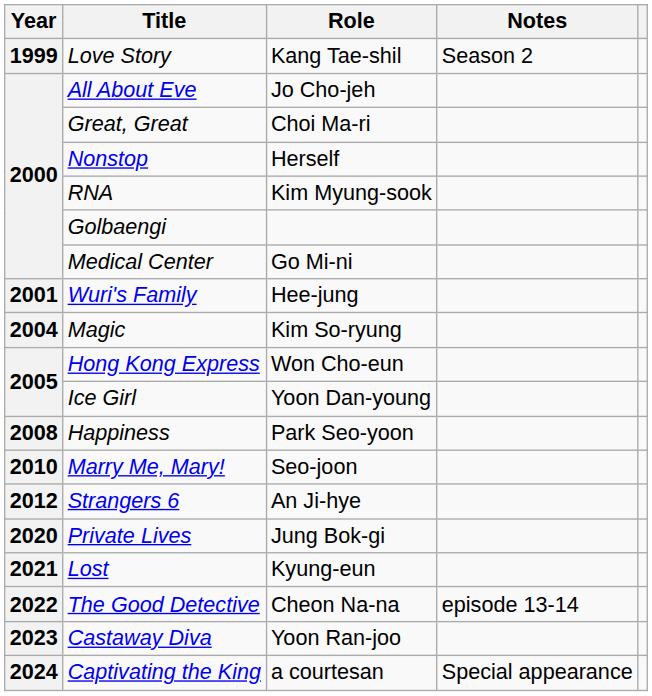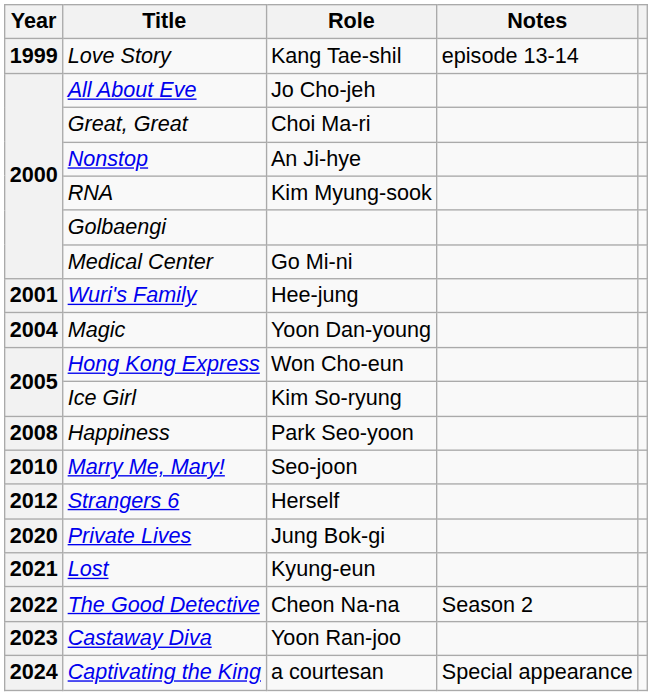Love Story | Notes: Season 2 -> episode 13-14
Nonstop | Role: Herself -> An Ji-hye
Magic | Role: Kim So-ryung -> Yoon Dan-young
Ice Girl | Role: Yoon Dan-young -> Kim So-ryung
Strangers 6 | Role: An Ji-hye -> Herself
The Good Detective | Notes: episode 13-14 -> Season 2
